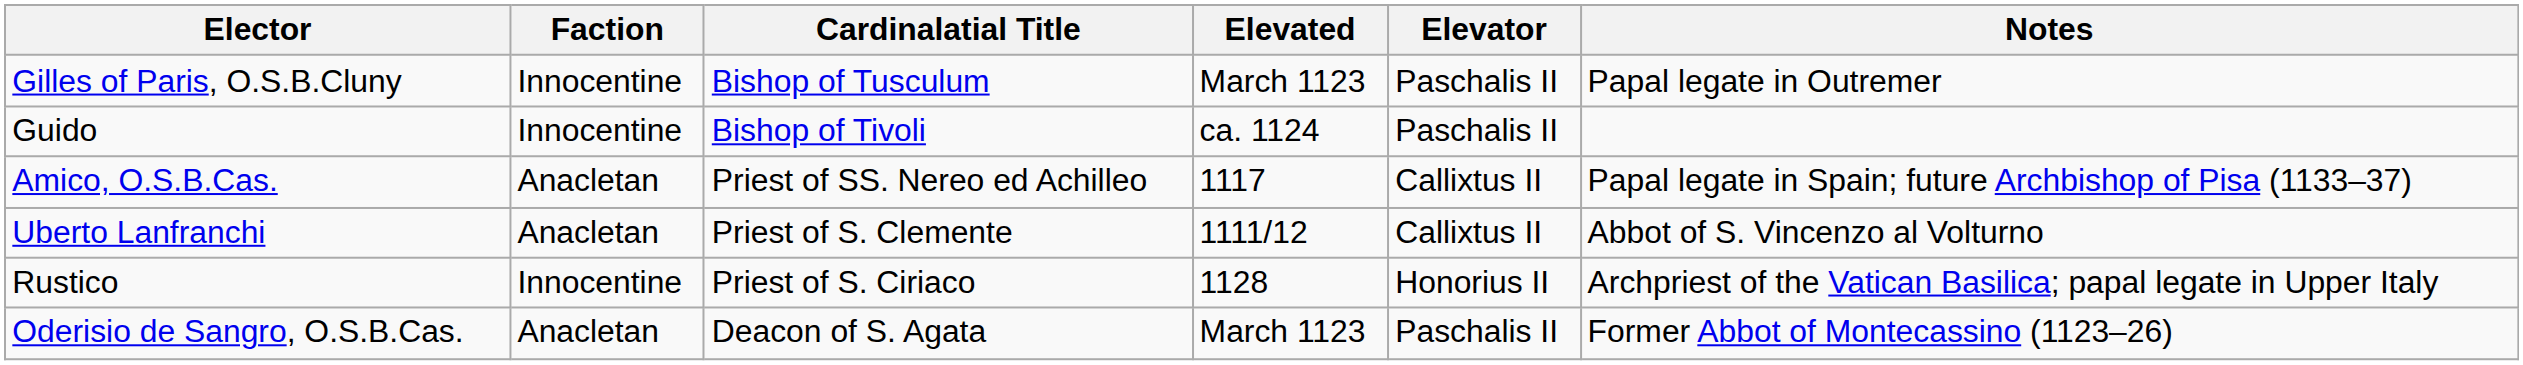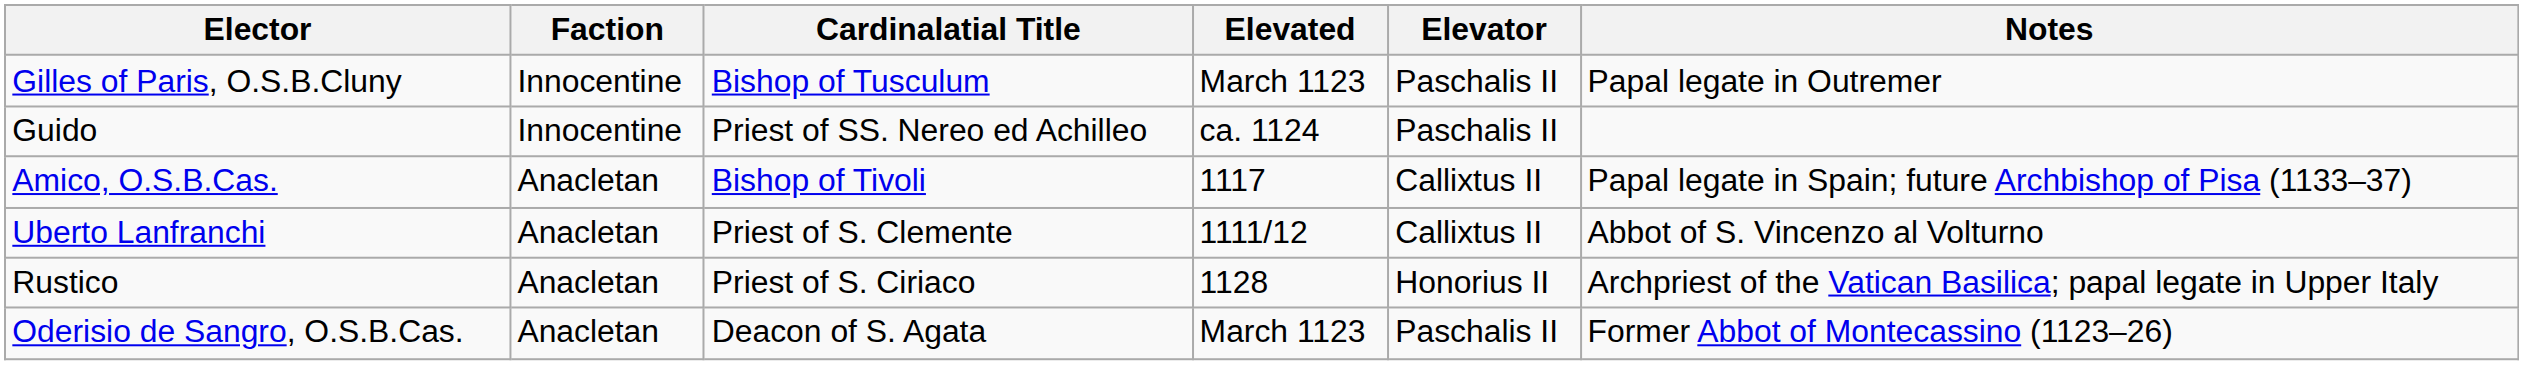Guido | Cardinalatial Title: Bishop of Tivoli -> Priest of SS. Nereo ed Achilleo
Amico, O.S.B.Cas. | Cardinalatial Title: Priest of SS. Nereo ed Achilleo -> Bishop of Tivoli
Rustico | Faction: Innocentine -> Anacletan
